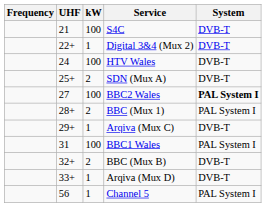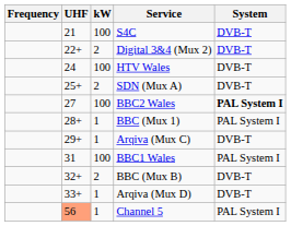Digital 3&4 (Mux 2) | kW: 1 -> 2
BBC (Mux 1) | kW: 2 -> 1
Channel 5 | UHF: no background -> lightsalmon background
